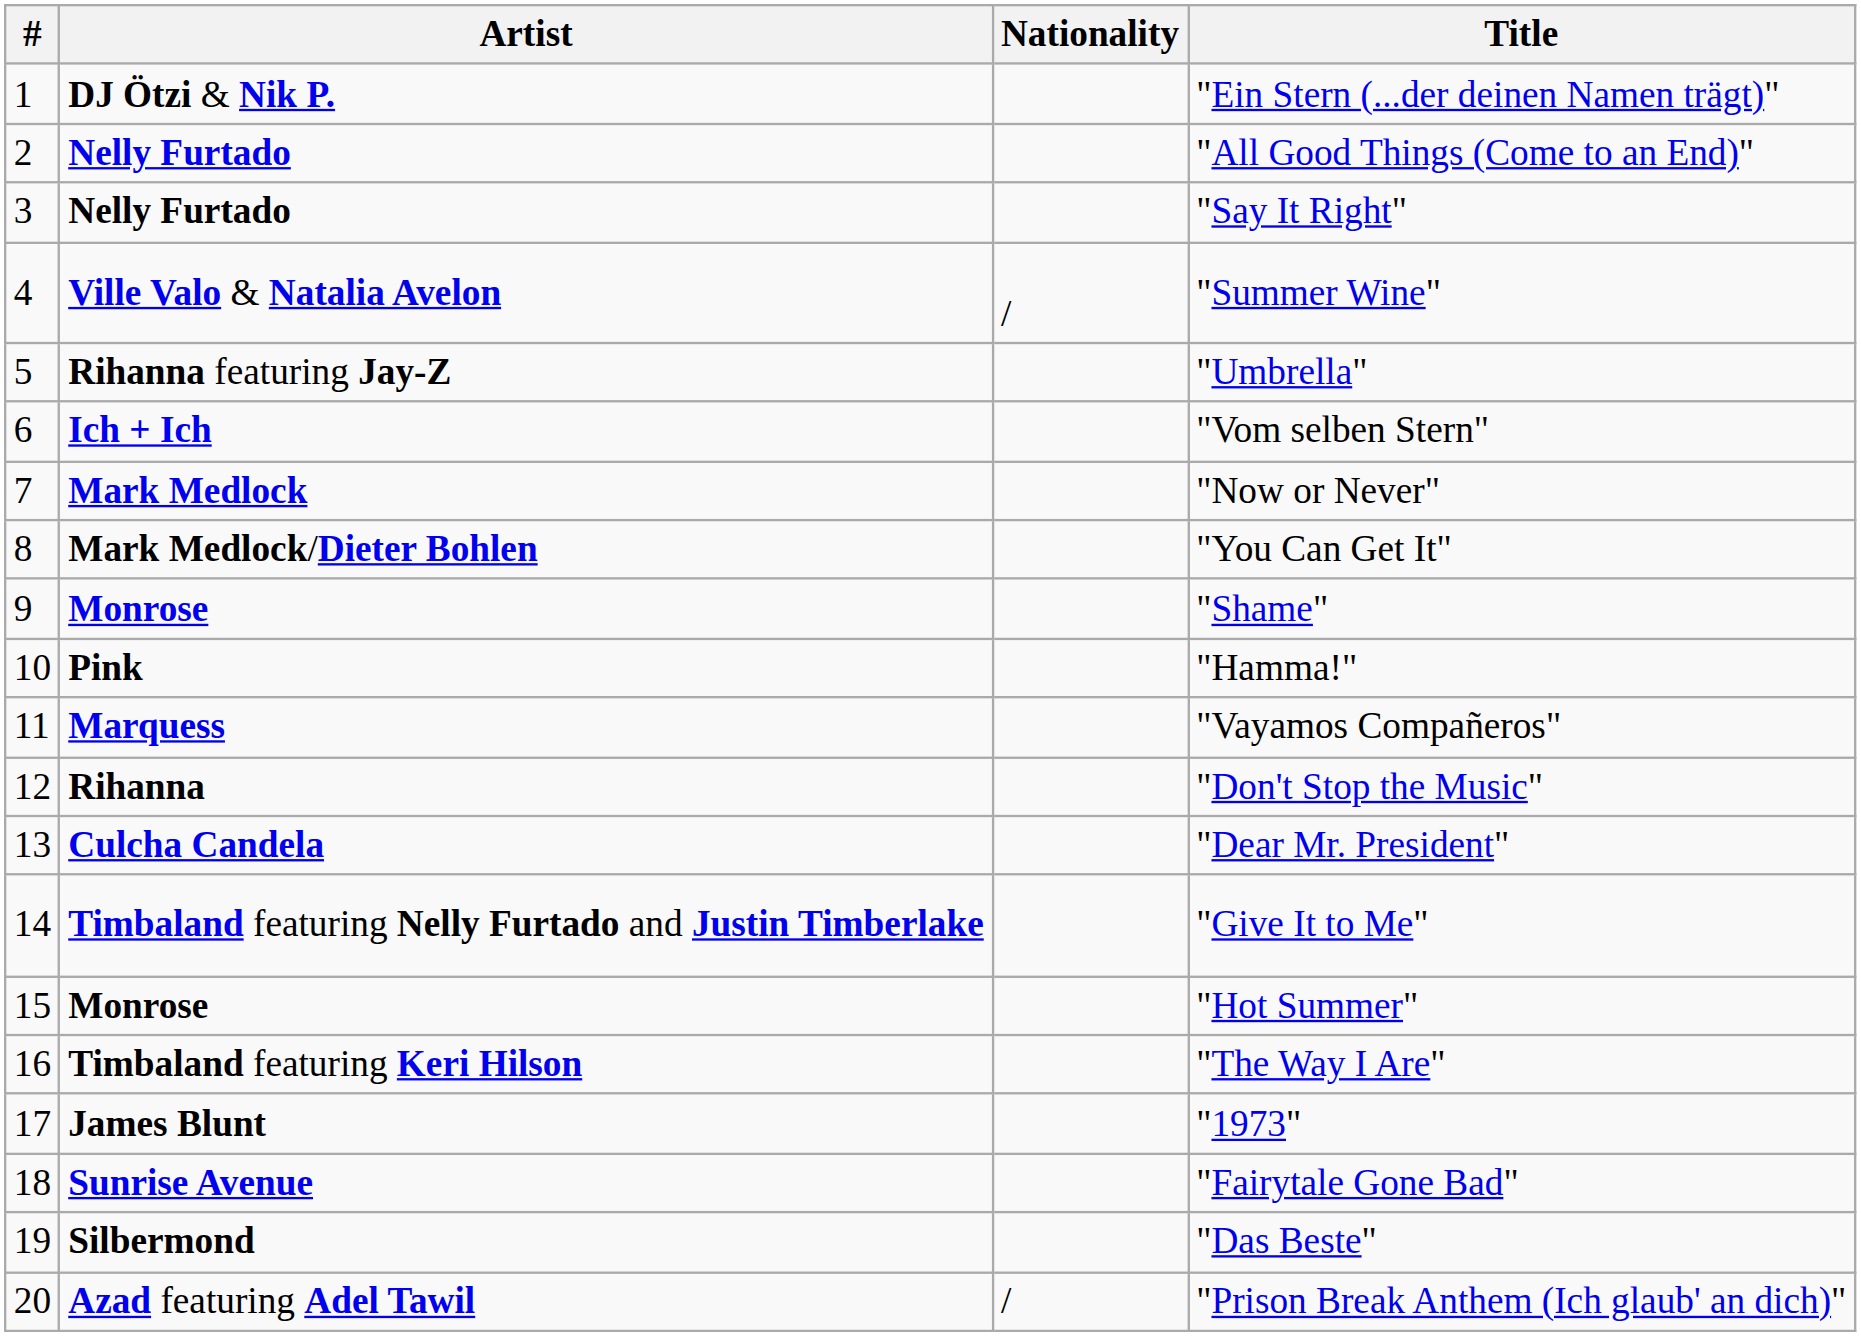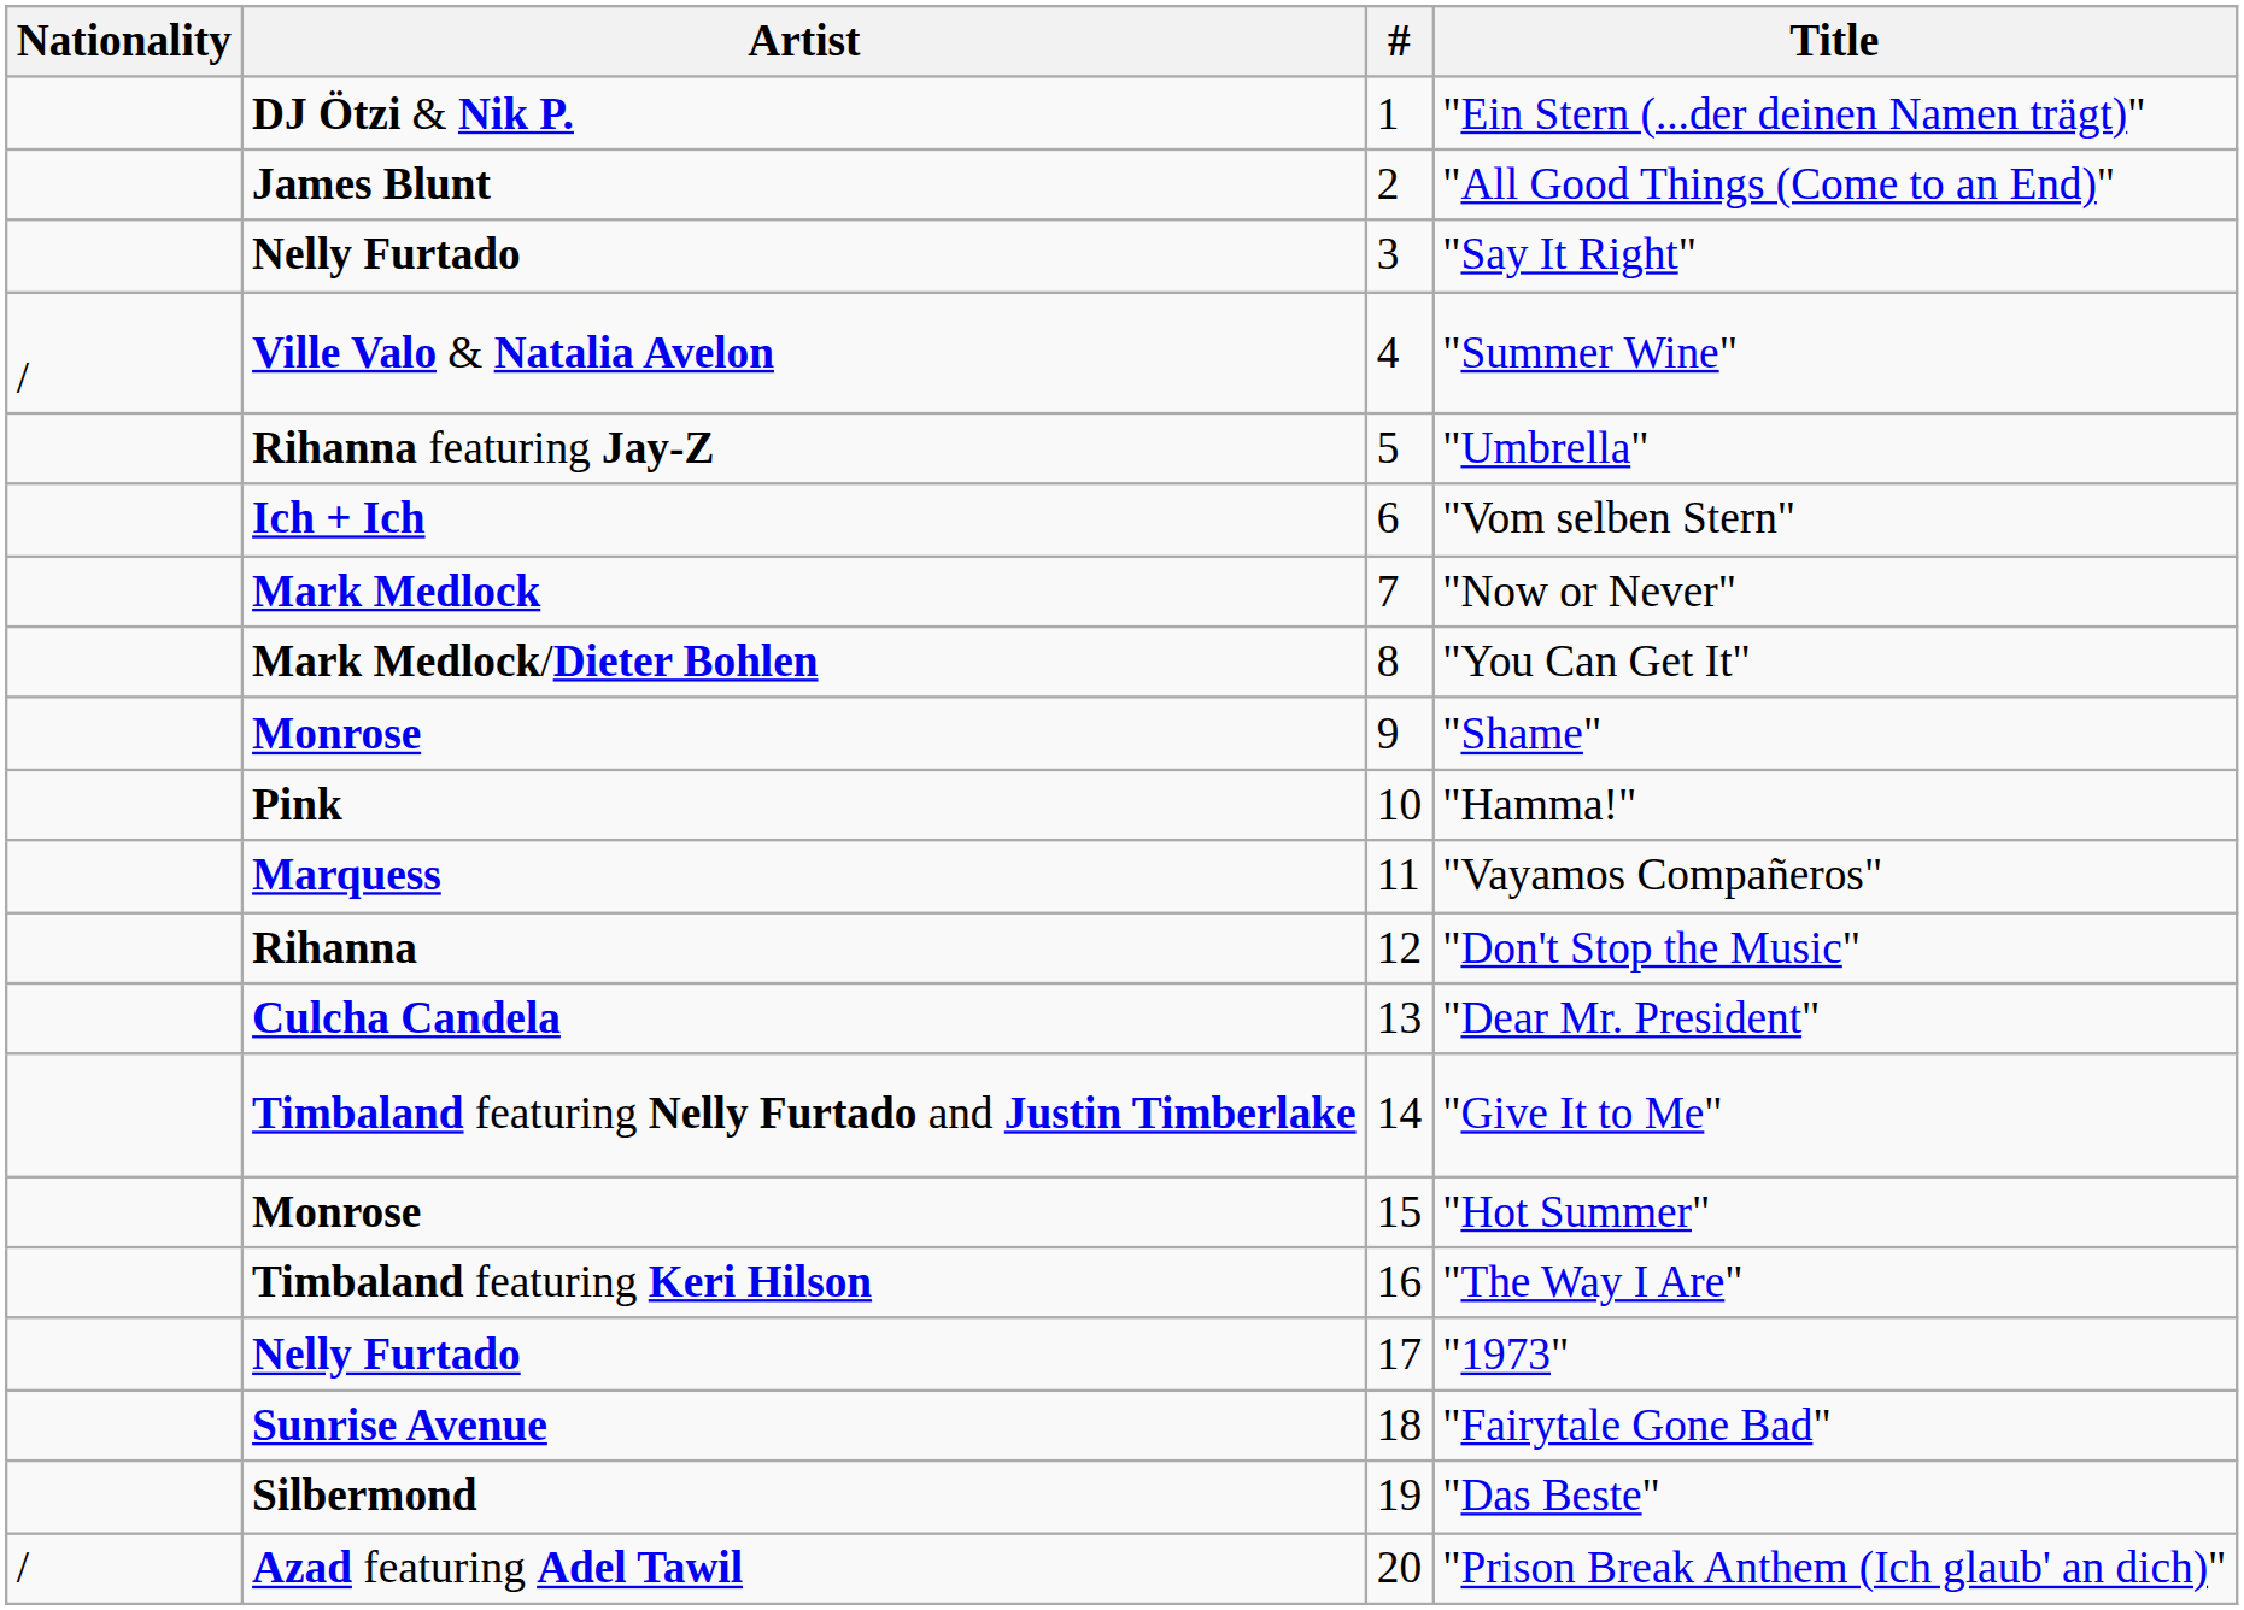columns swapped: # <-> Nationality
"All Good Things (Come to an End)" | Artist: Nelly Furtado -> James Blunt
"1973" | Artist: James Blunt -> Nelly Furtado
